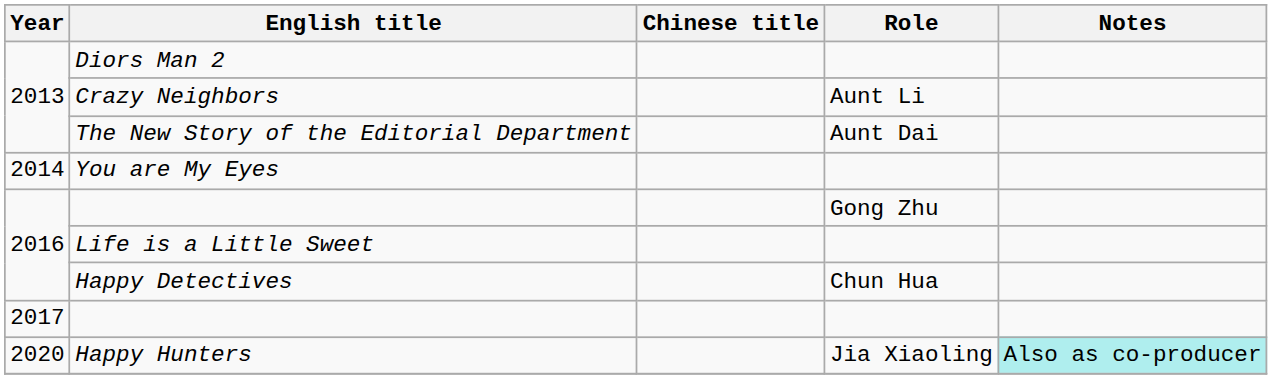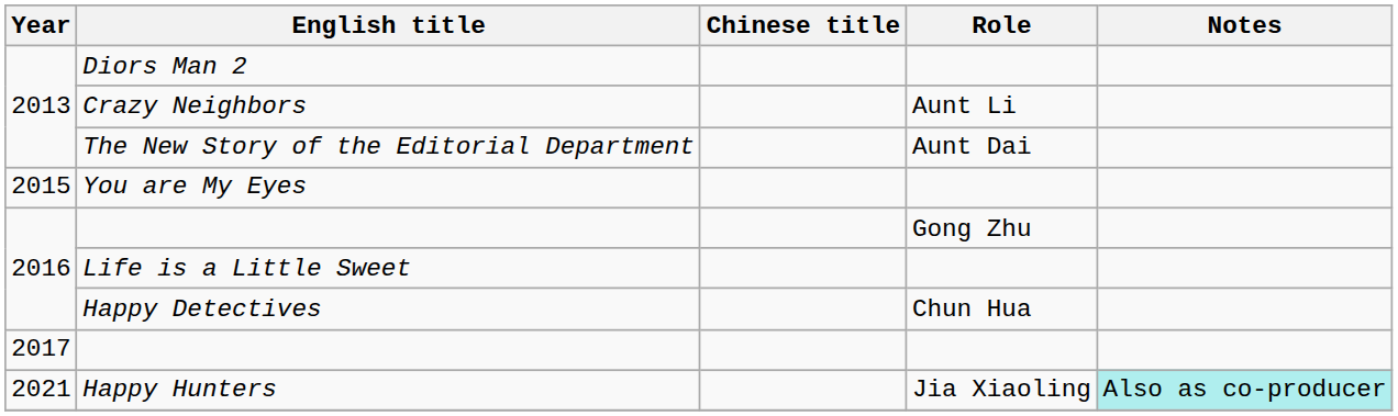You are My Eyes | Year: 2014 -> 2015
Happy Hunters | Year: 2020 -> 2021
